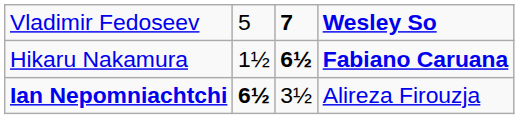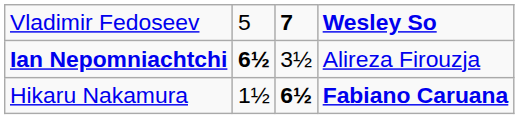rows swapped: Hikaru Nakamura <-> Ian Nepomniachtchi
